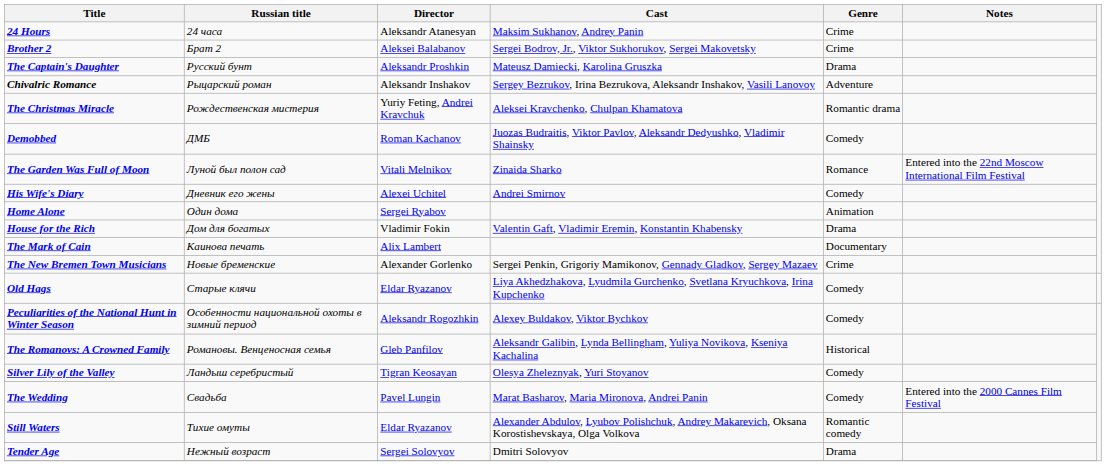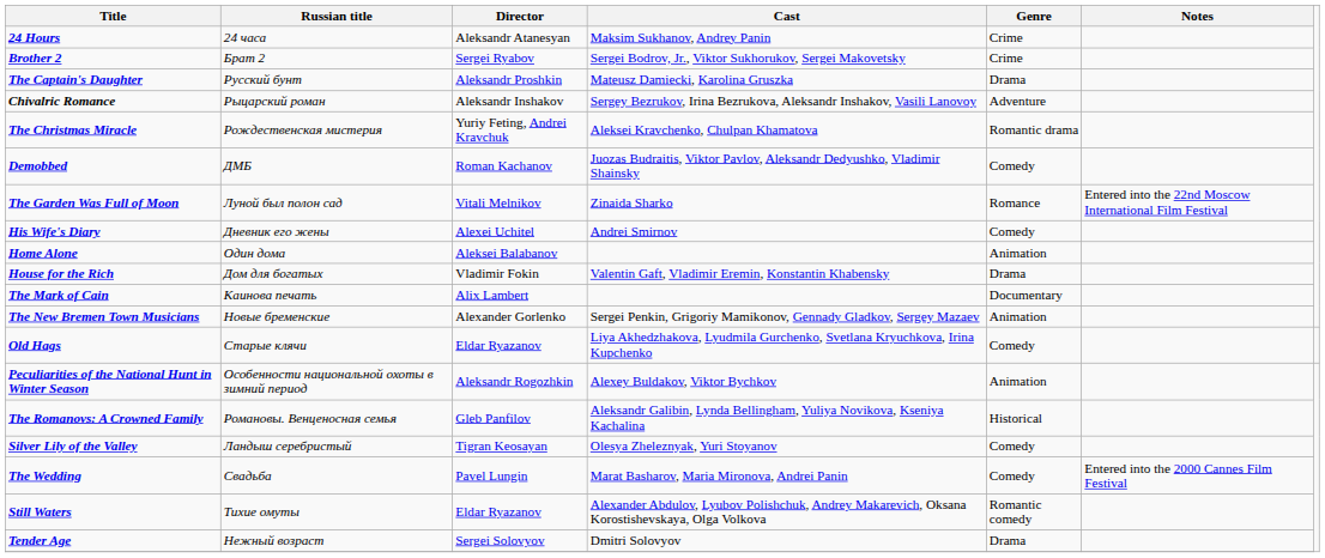Brother 2 | Director: Aleksei Balabanov -> Sergei Ryabov
Home Alone | Director: Sergei Ryabov -> Aleksei Balabanov
The New Bremen Town Musicians | Genre: Crime -> Animation
Peculiarities of the National Hunt in Winter Season | Genre: Comedy -> Animation
